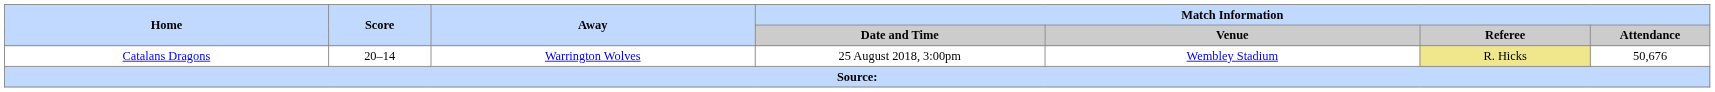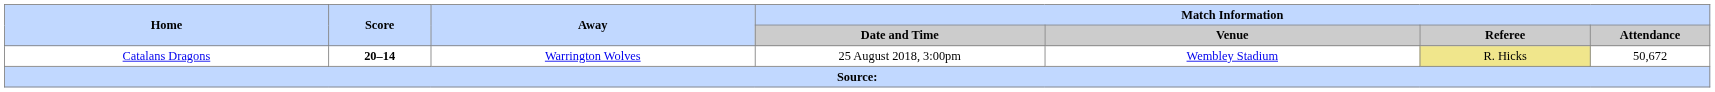Catalans Dragons | Score: normal -> bold
Catalans Dragons | Match Information / Attendance: 50,676 -> 50,672
